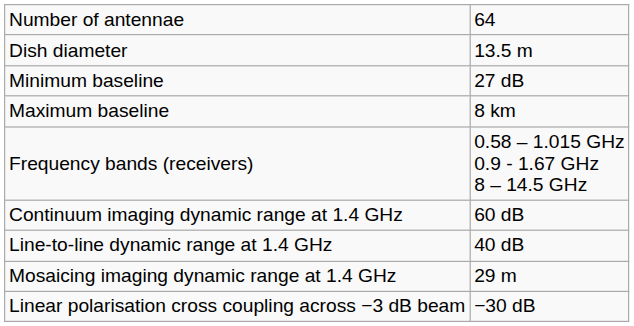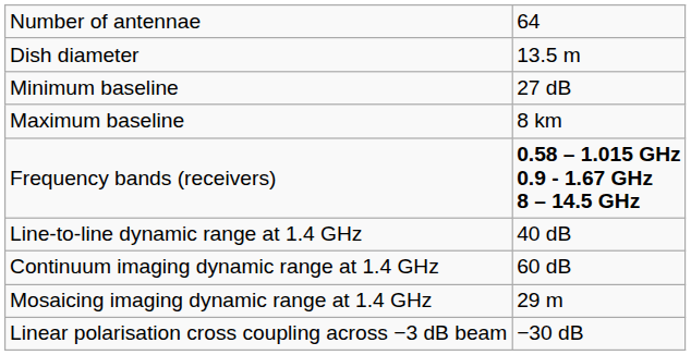Frequency bands (receivers) | column 2: normal -> bold
rows swapped: Continuum imaging dynamic range at 1.4 GHz <-> Line-to-line dynamic range at 1.4 GHz
